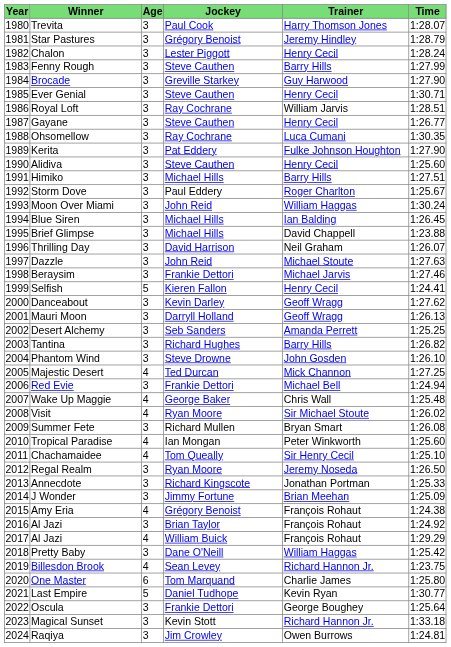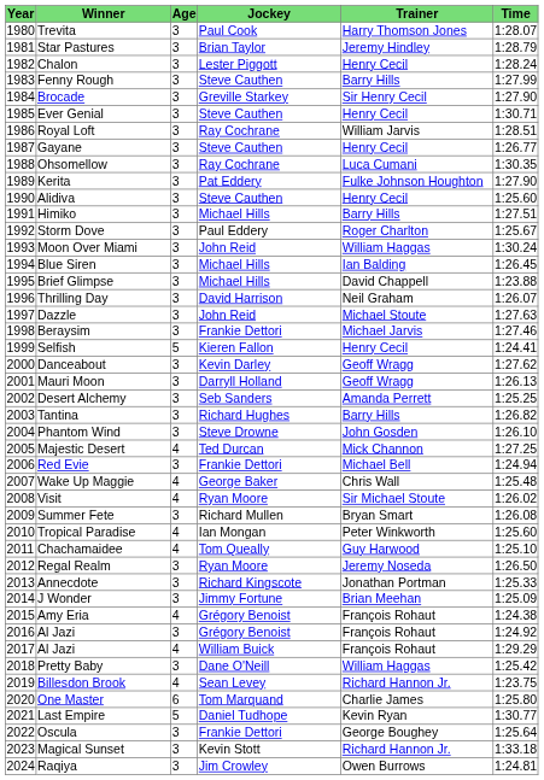Star Pastures | Jockey: Grégory Benoist -> Brian Taylor
Brocade | Trainer: Guy Harwood -> Sir Henry Cecil
Chachamaidee | Trainer: Sir Henry Cecil -> Guy Harwood
2016 / Al Jazi | Jockey: Brian Taylor -> Grégory Benoist
